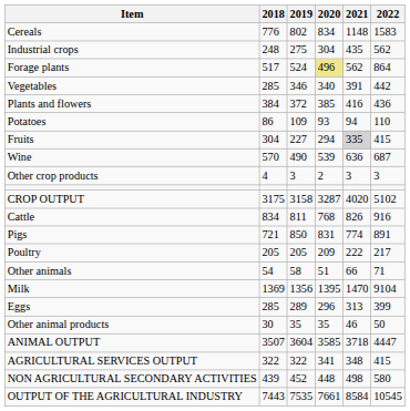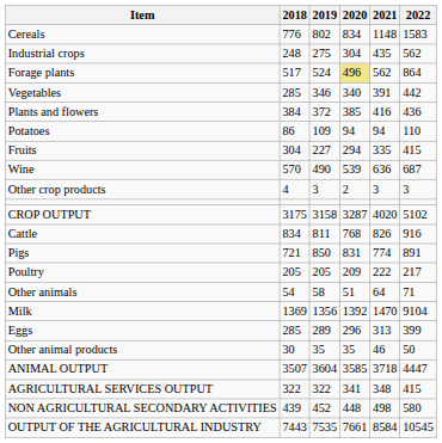Potatoes | 2020: 93 -> 94
Fruits | 2021: lightgrey background -> no background
Other animals | 2021: 66 -> 64
Milk | 2020: 1395 -> 1392
